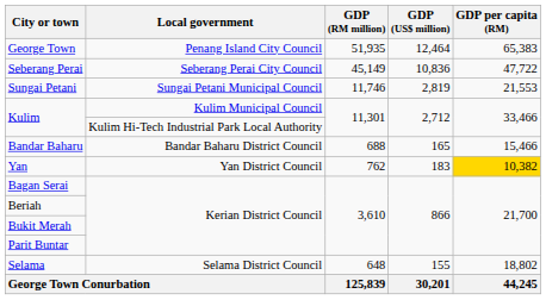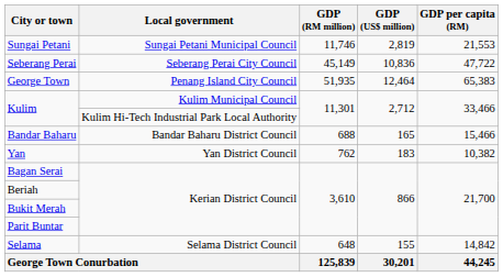rows swapped: George Town <-> Sungai Petani
Yan | GDP per capita (RM): gold background -> no background
Selama | GDP per capita (RM): 18,802 -> 14,842
